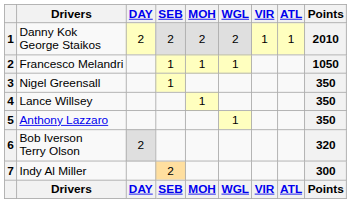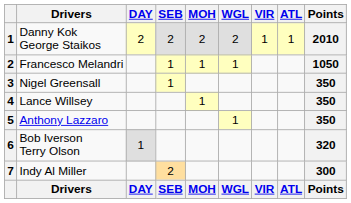Bob Iverson Terry Olson | DAY: 2 -> 1
